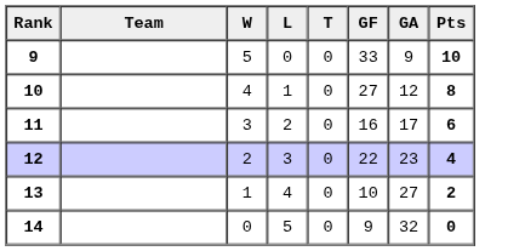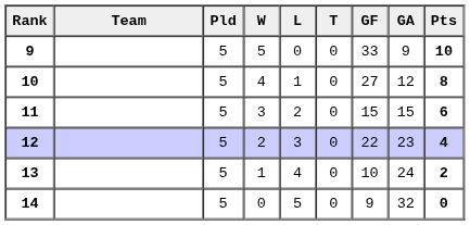+ column: Pld | 5 | 5 | 5 | 5 | 5 | 5
11 | GF: 16 -> 15
11 | GA: 17 -> 15
13 | GA: 27 -> 24
